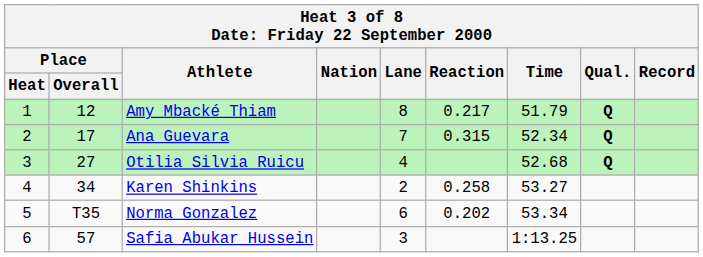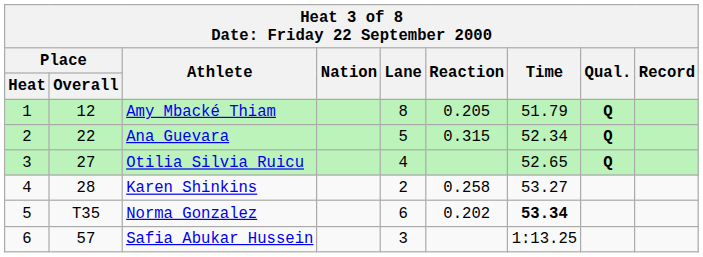Amy Mbacké Thiam | Reaction: 0.217 -> 0.205
Ana Guevara | Place / Overall: 17 -> 22
Ana Guevara | Lane: 7 -> 5
Otilia Silvia Ruicu | Time: 52.68 -> 52.65
Karen Shinkins | Place / Overall: 34 -> 28
Norma Gonzalez | Time: normal -> bold
